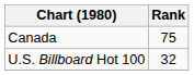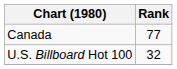Canada | Rank: 75 -> 77
